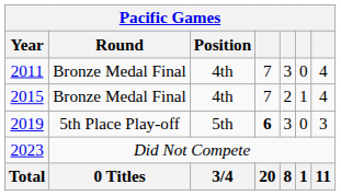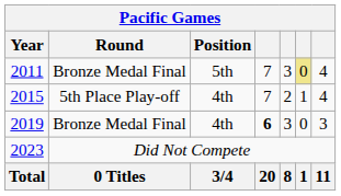2011 | Position: 4th -> 5th
2011 | column 6: no background -> khaki background
2015 | Round: Bronze Medal Final -> 5th Place Play-off
2019 | Round: 5th Place Play-off -> Bronze Medal Final
2019 | Position: 5th -> 4th
